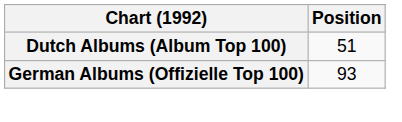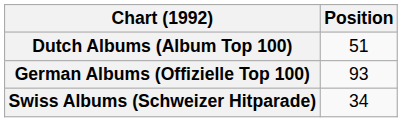+ row: Swiss Albums (Schweizer Hitparade) | 34
